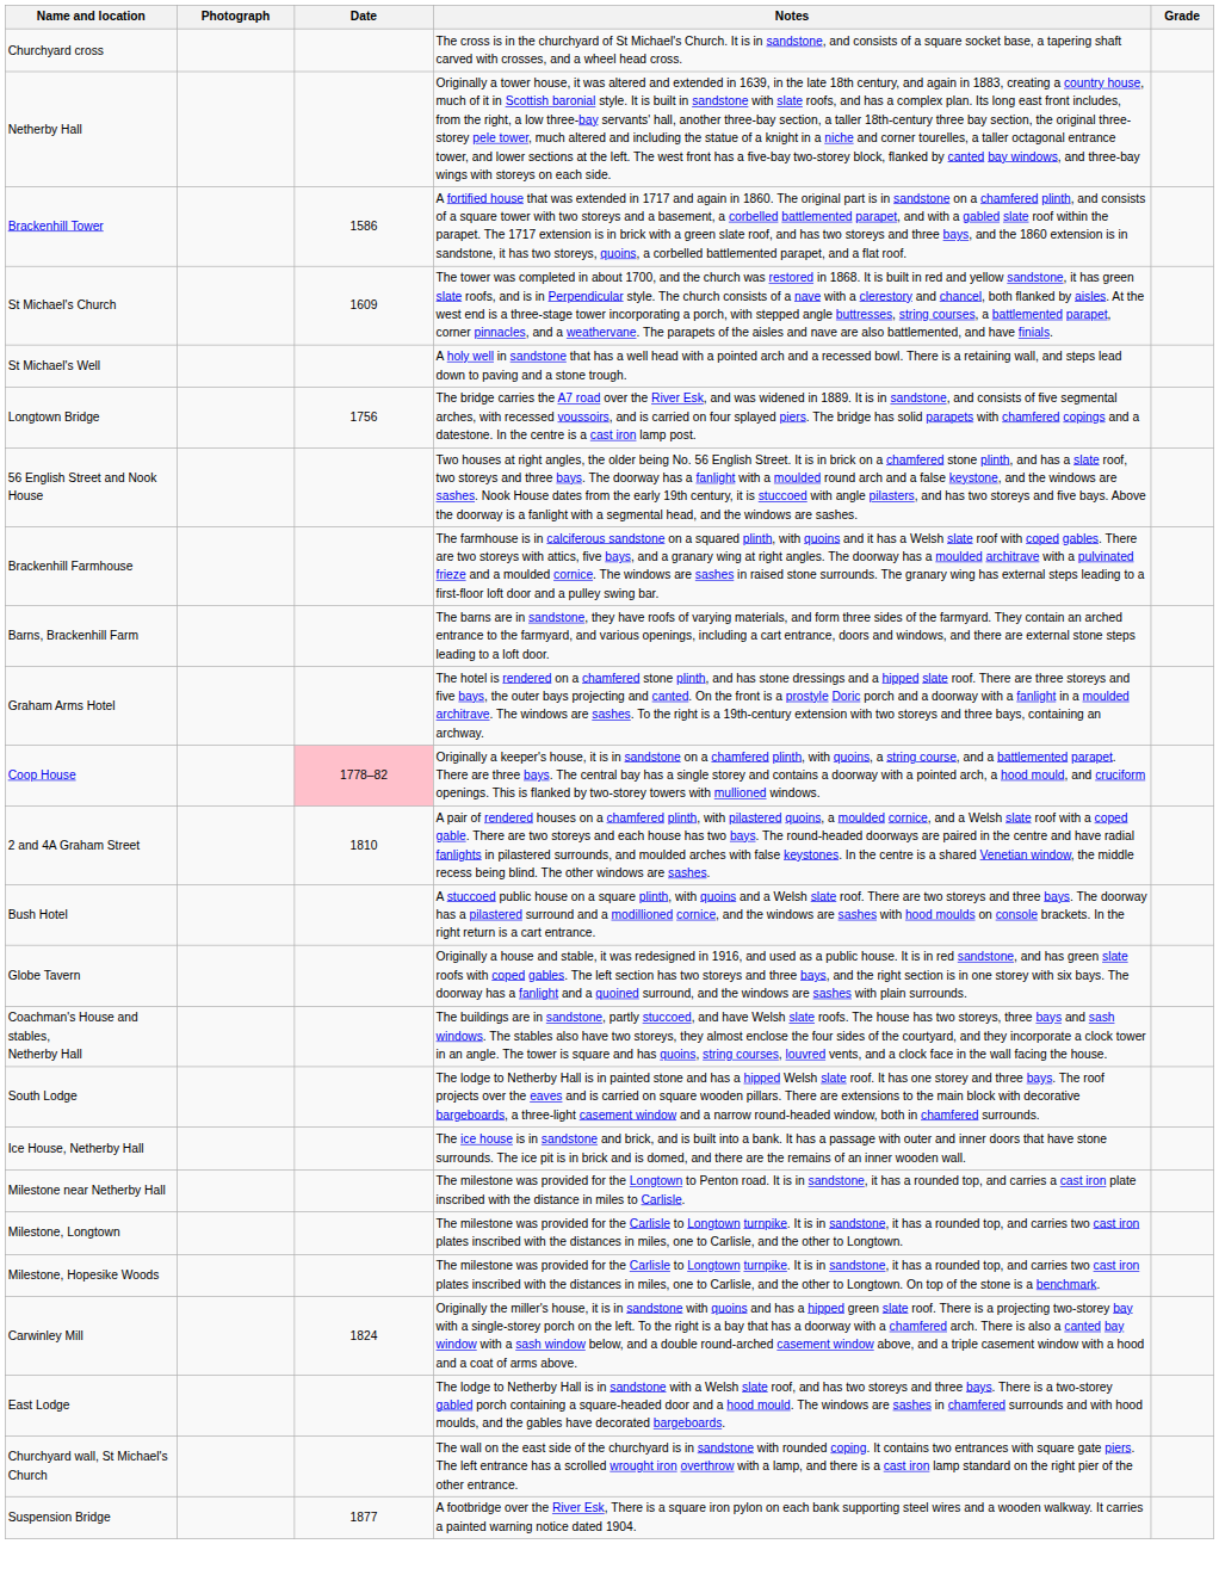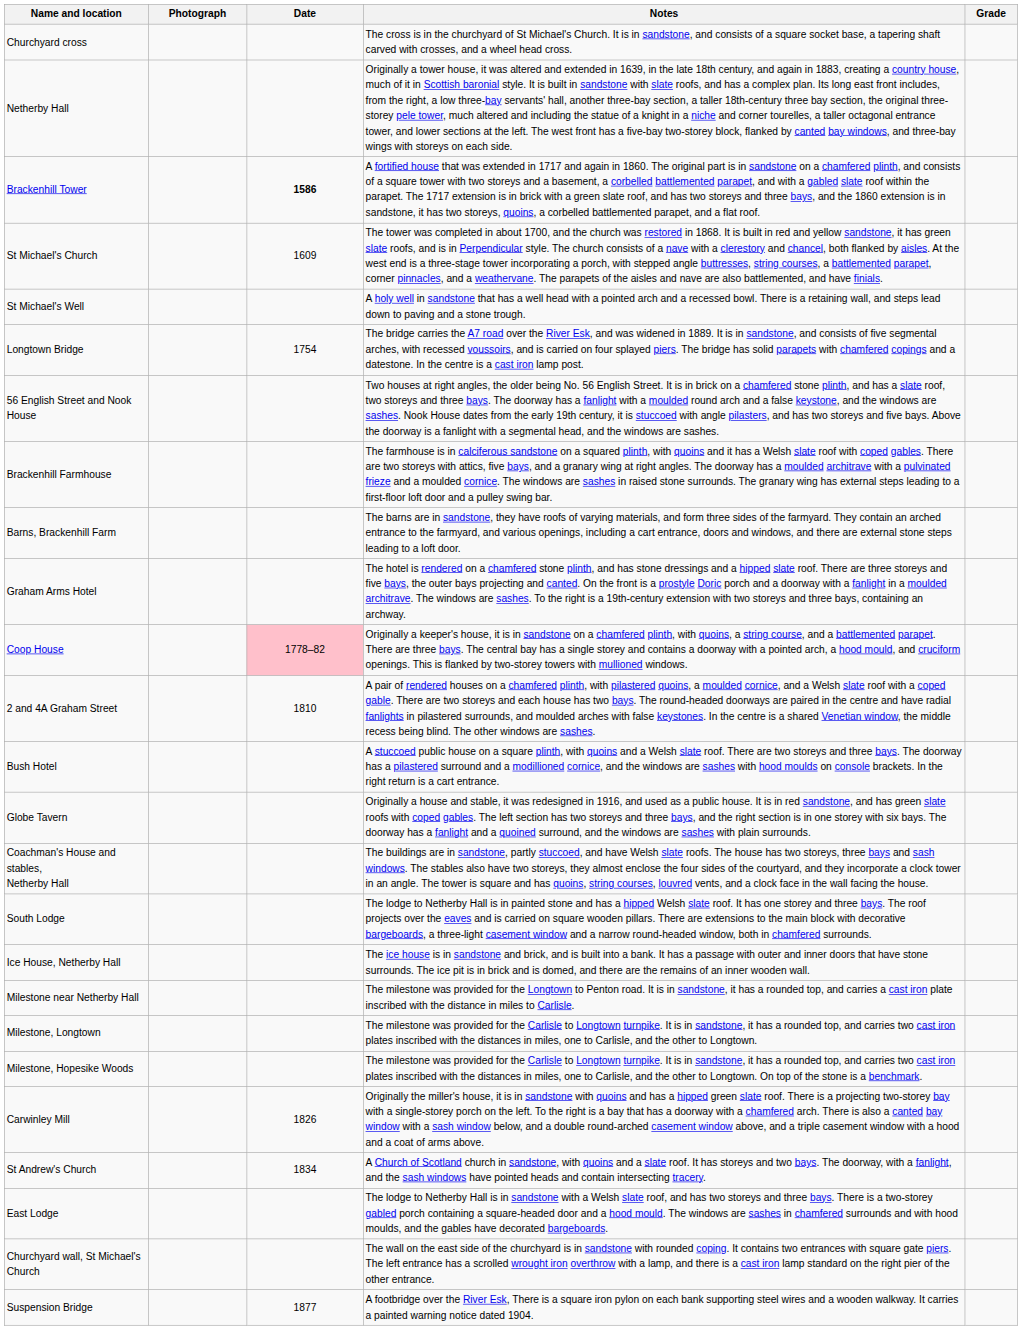Brackenhill Tower | Date: normal -> bold
Longtown Bridge | Date: 1756 -> 1754
Carwinley Mill | Date: 1824 -> 1826
+ row: St Andrew's Church | 1834 | A Church of Scotland church in sandstone, with quoins and a slate roof. It has storeys and two bays. The doorway, with a fanlight, and the sash windows have pointed heads and contain intersecting tracery.
